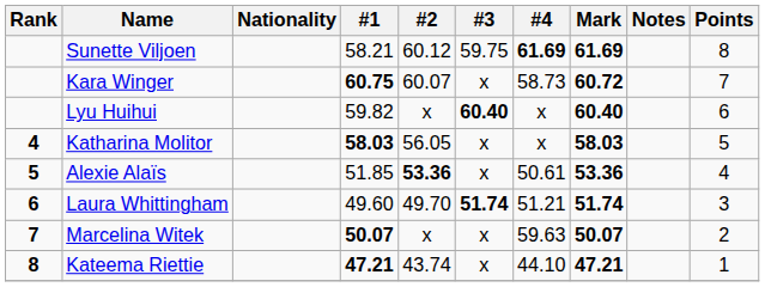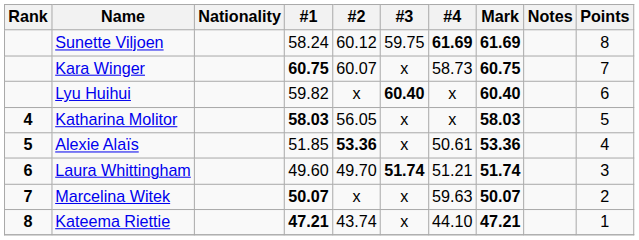Sunette Viljoen | #1: 58.21 -> 58.24
Kara Winger | Mark: 60.72 -> 60.75
